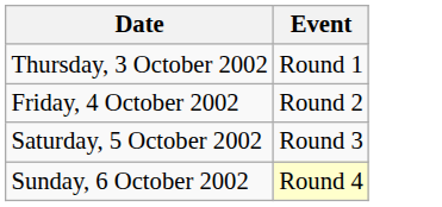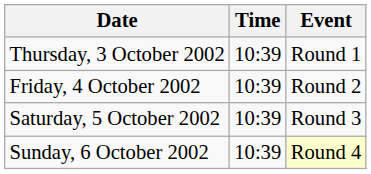+ column: Time | 10:39 | 10:39 | 10:39 | 10:39
